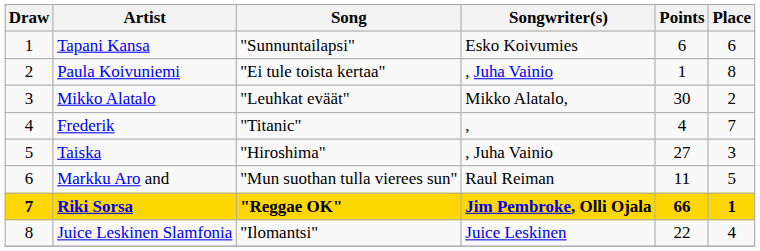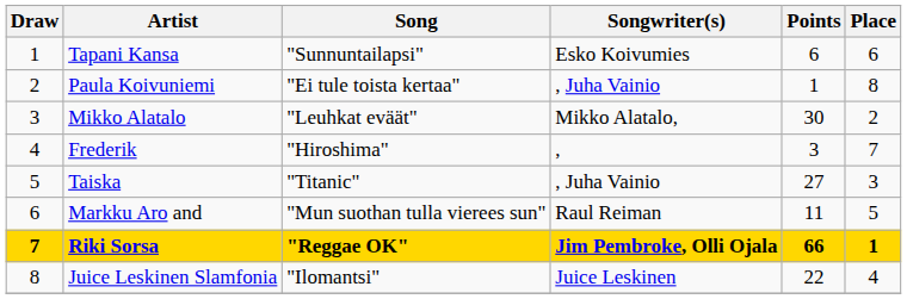Frederik | Song: "Titanic" -> "Hiroshima"
Frederik | Points: 4 -> 3
Taiska | Song: "Hiroshima" -> "Titanic"
